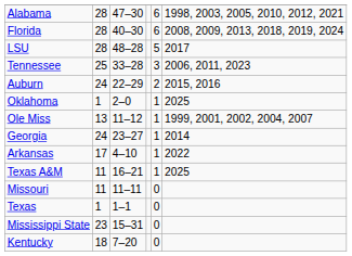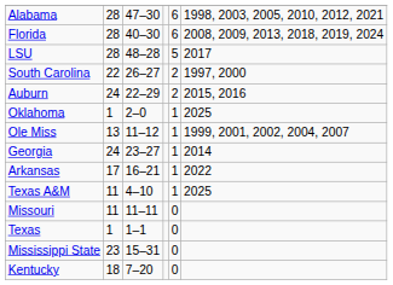- row: Tennessee | 25 | 33–28 | 3 | 2006, 2011, 2023
+ row: South Carolina | 22 | 26–27 | 2 | 1997, 2000
Arkansas | column 3: 4–10 -> 16–21
Texas A&M | column 3: 16–21 -> 4–10
